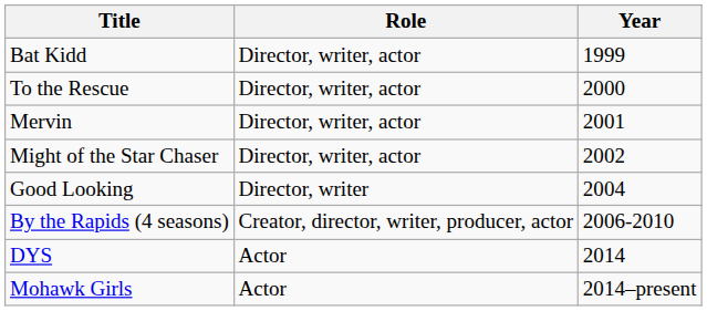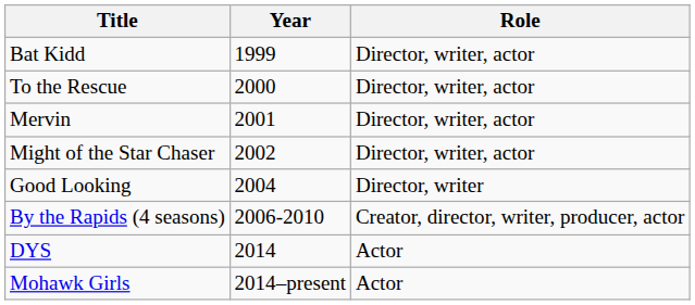columns swapped: Year <-> Role
